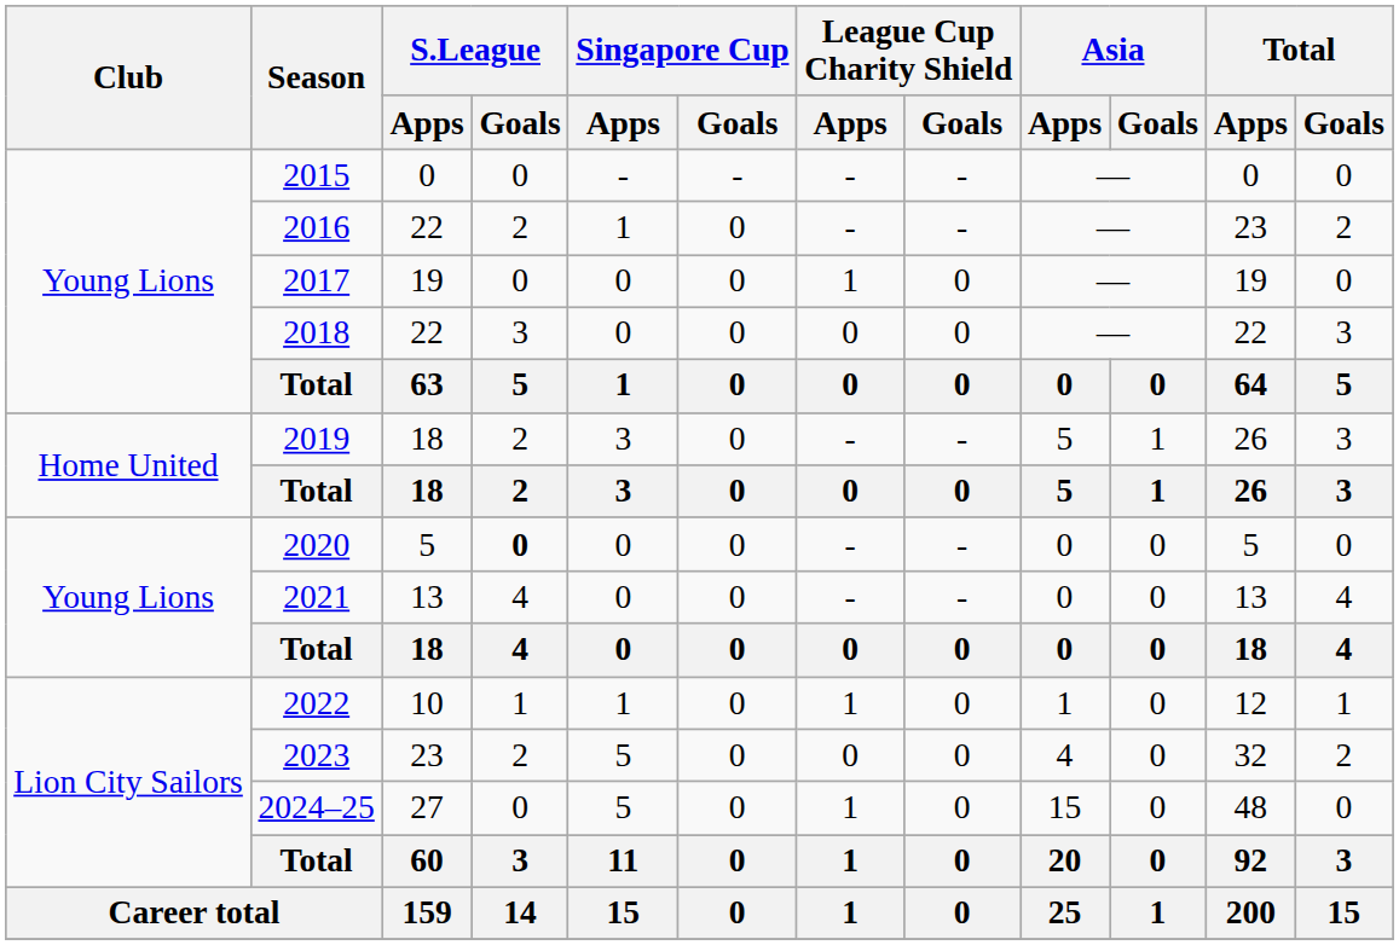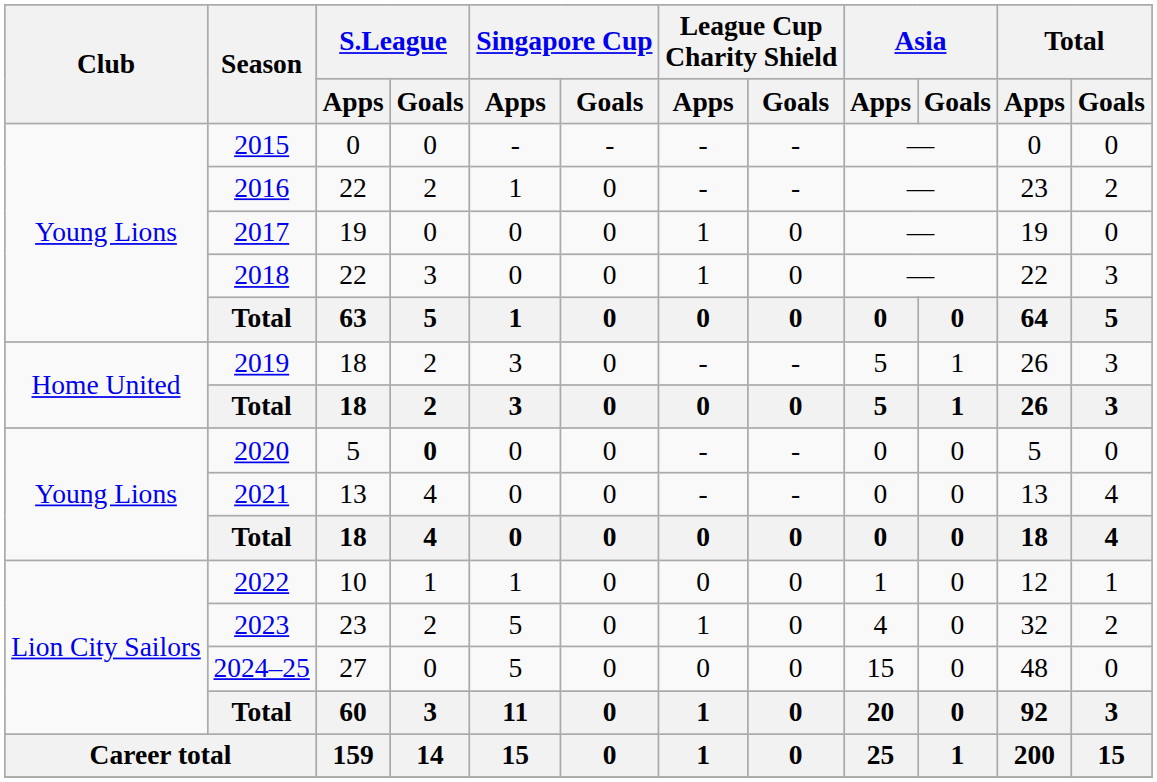2018 | League Cup Charity Shield / Apps: 0 -> 1
2022 | League Cup Charity Shield / Apps: 1 -> 0
2023 | League Cup Charity Shield / Apps: 0 -> 1
2024–25 | League Cup Charity Shield / Apps: 1 -> 0
